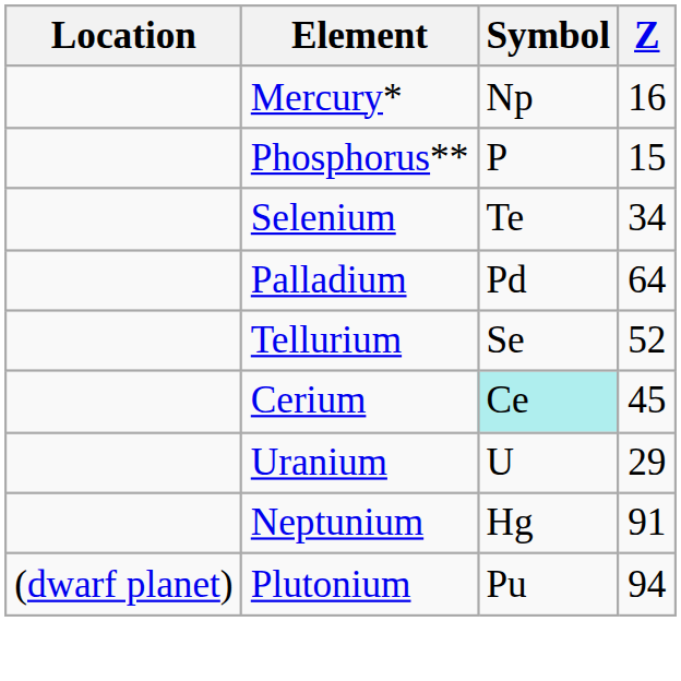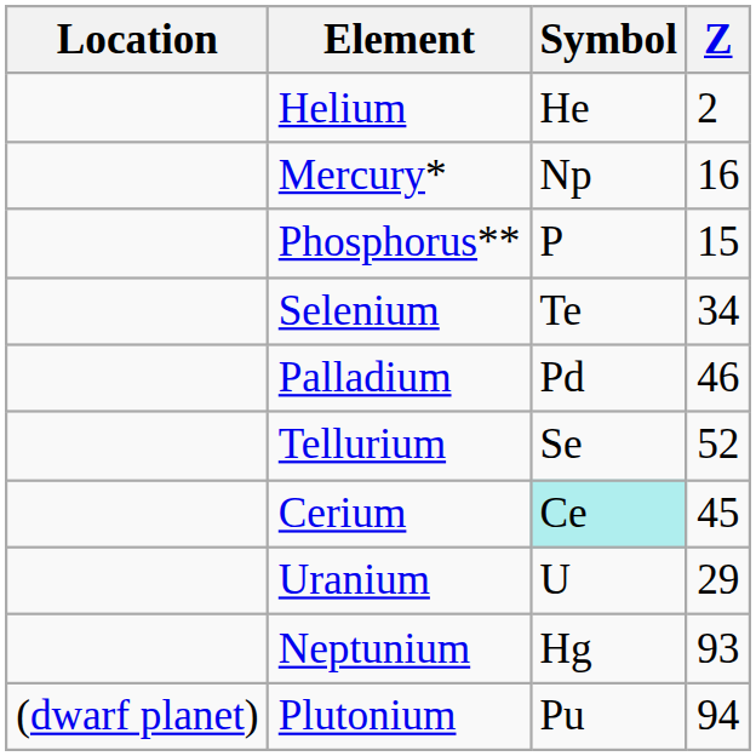+ row: Helium | He | 2
Palladium | Z: 64 -> 46
Neptunium | Z: 91 -> 93
